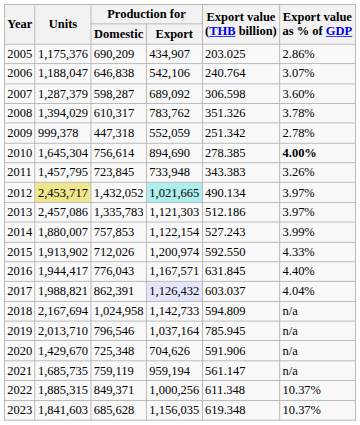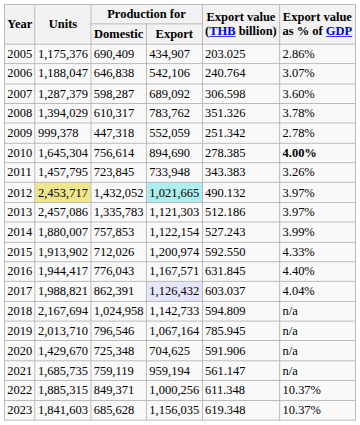2005 | Production for / Domestic: 690,209 -> 690,409
2012 | Export value (THB billion): 490.134 -> 490.132
2019 | Production for / Export: 1,037,164 -> 1,067,164
2020 | Production for / Export: 704,626 -> 704,625
